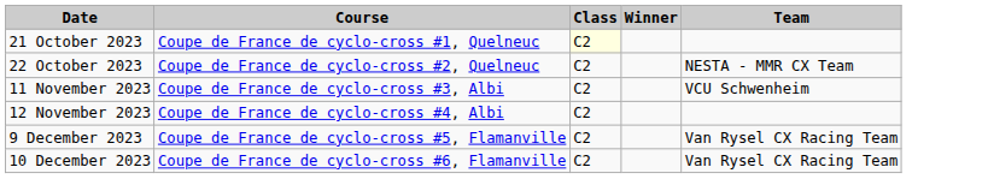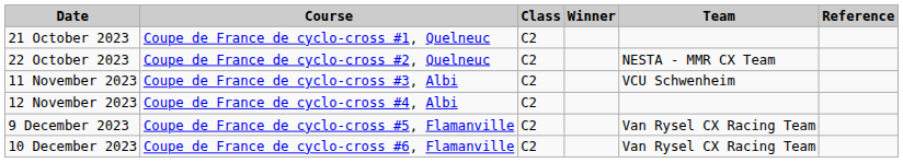+ column: Reference
21 October 2023 | Class: lightyellow background -> no background
